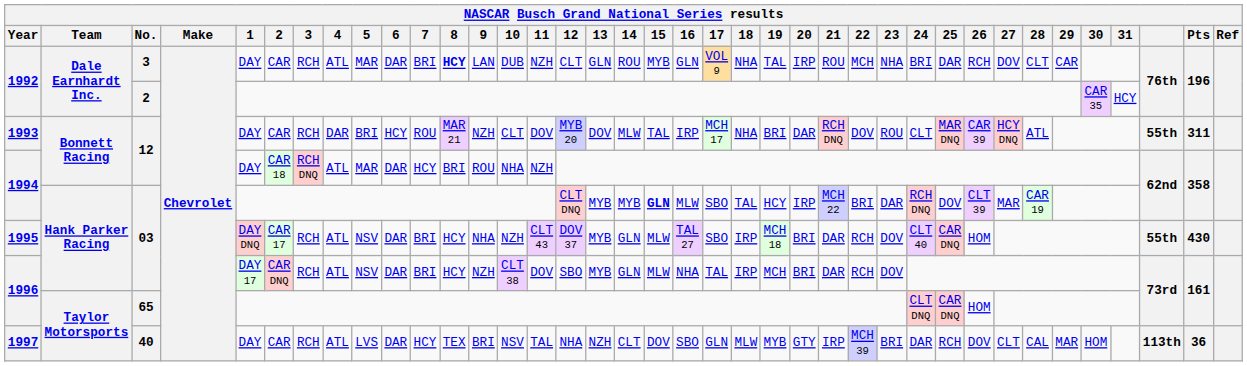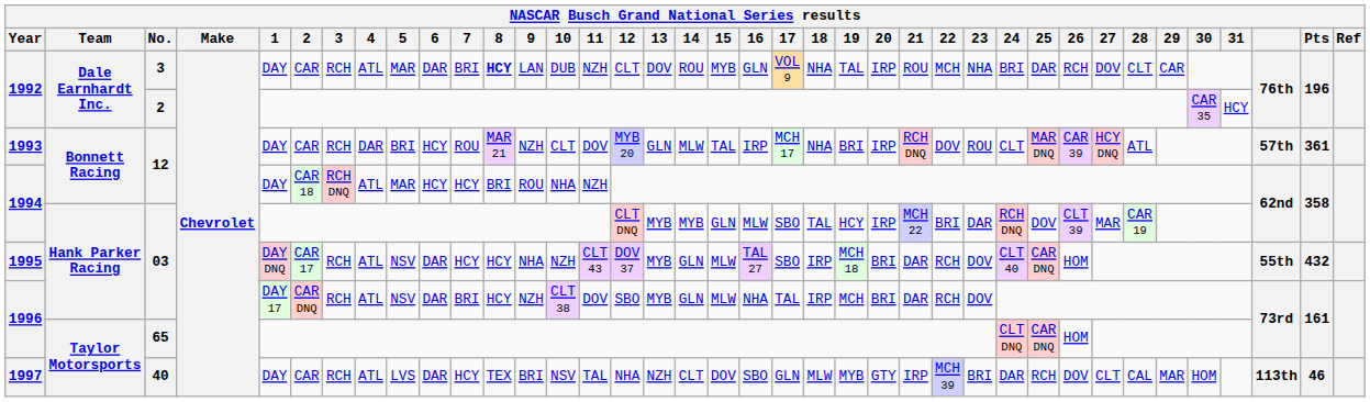1992 / 3 | 13: GLN -> DOV
1993 | 13: DOV -> GLN
1993 | 20: DAR -> IRP
1993 | column 36: 55th -> 57th
1993 | Pts: 311 -> 361
1994 / 12 | 6: DAR -> HCY
1994 / 03 | 15: bold -> normal
1995 | 7: BRI -> HCY
1995 | Pts: 430 -> 432
1997 | Pts: 36 -> 46
